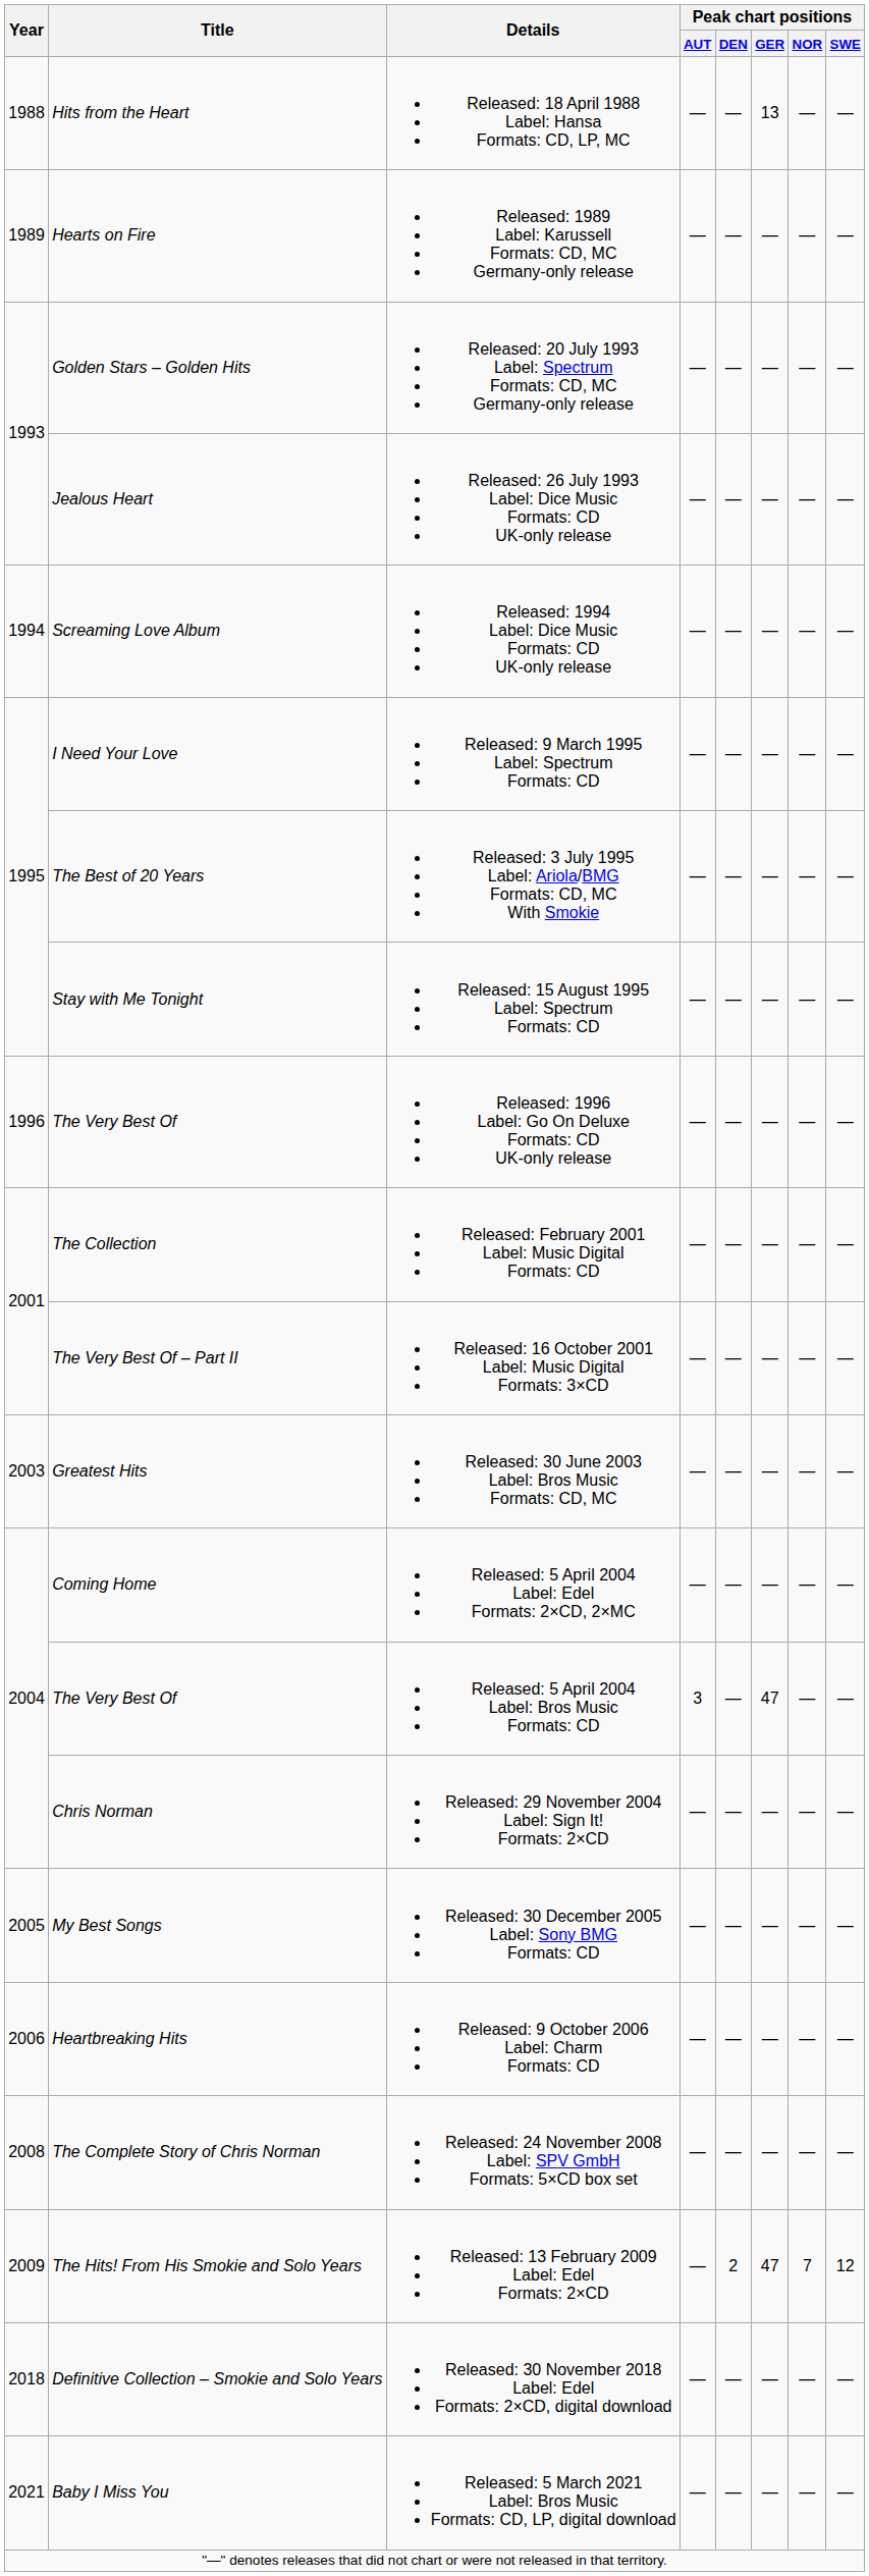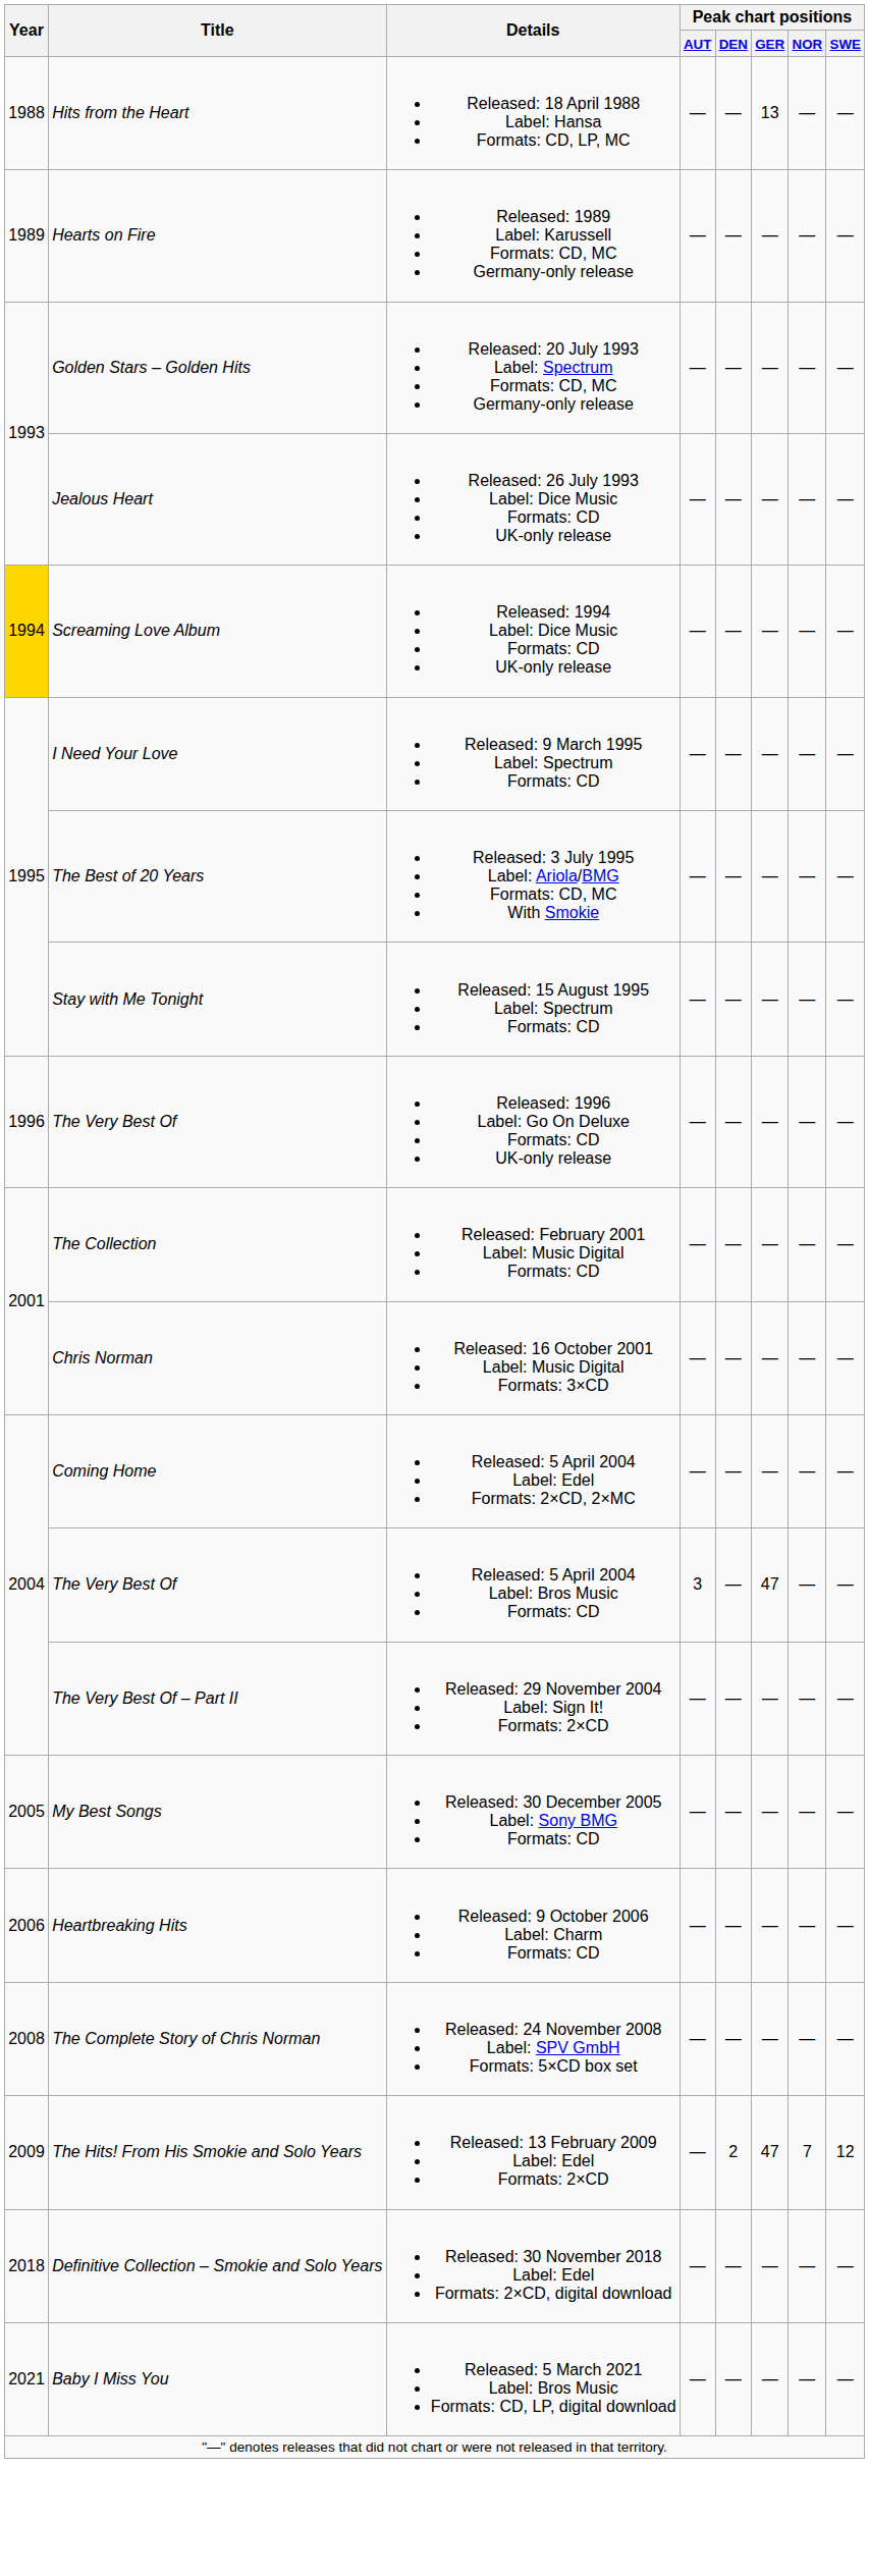Released: 1994 Label: Dice Music Formats: CD UK-only release | Year: no background -> gold background
Released: 16 October 2001 Label: Music Digital Formats: 3×CD | Title: The Very Best Of – Part II -> Chris Norman
- row: 2003 | Greatest Hits | Released: 30 June 2003 Label: Bros Music Formats: CD, MC | — | — | — | — | —
Released: 29 November 2004 Label: Sign It! Formats: 2×CD | Title: Chris Norman -> The Very Best Of – Part II
